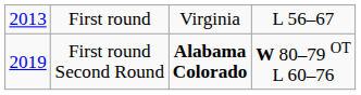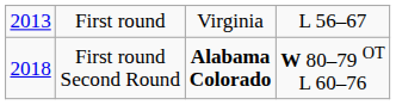First round Second Round | column 1: 2019 -> 2018
